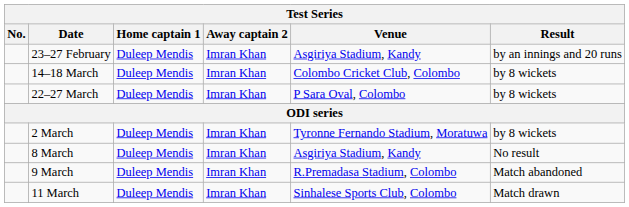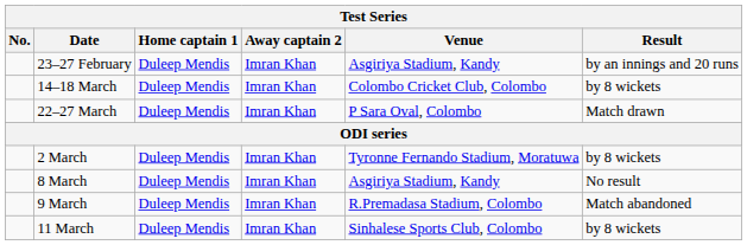22–27 March | Result: by 8 wickets -> Match drawn
11 March | Result: Match drawn -> by 8 wickets
